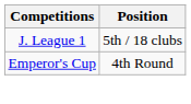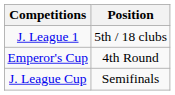+ row: J. League Cup | Semifinals
